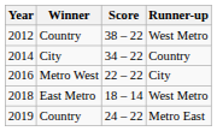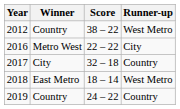- row: 2014 | City | 34 – 22 | Country
+ row: 2017 | City | 32 – 18 | Country
2019 | Runner-up: Metro East -> Country
